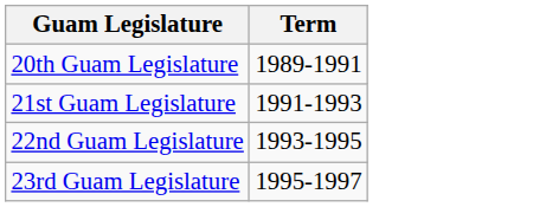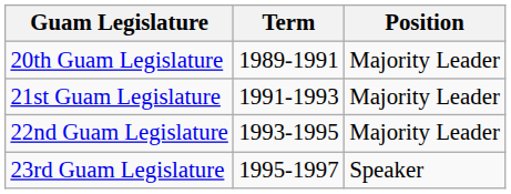+ column: Position | Majority Leader | Majority Leader | Majority Leader | Speaker
